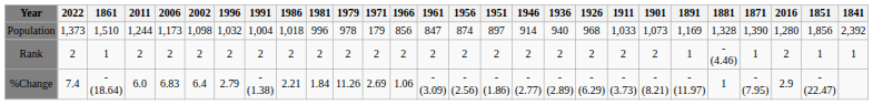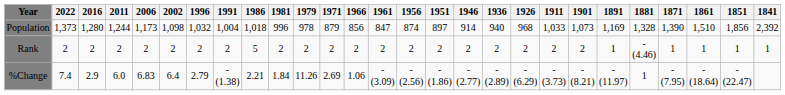columns swapped: 2016 <-> 1861
Population | 1971: 179 -> 879
Rank | 1986: 2 -> 5
